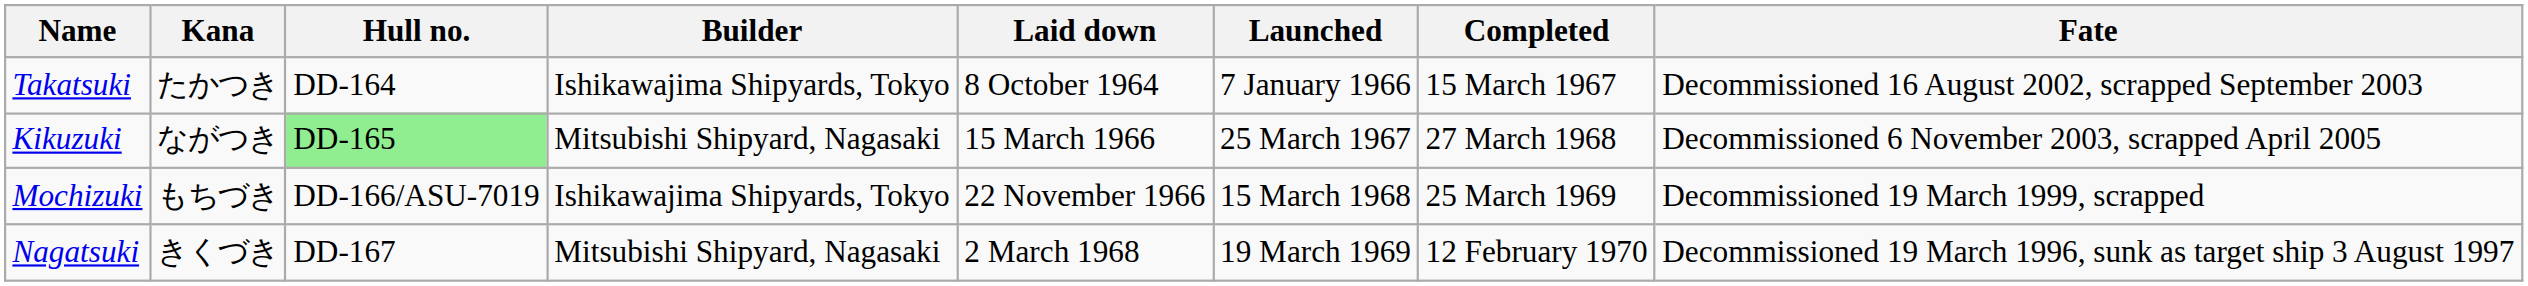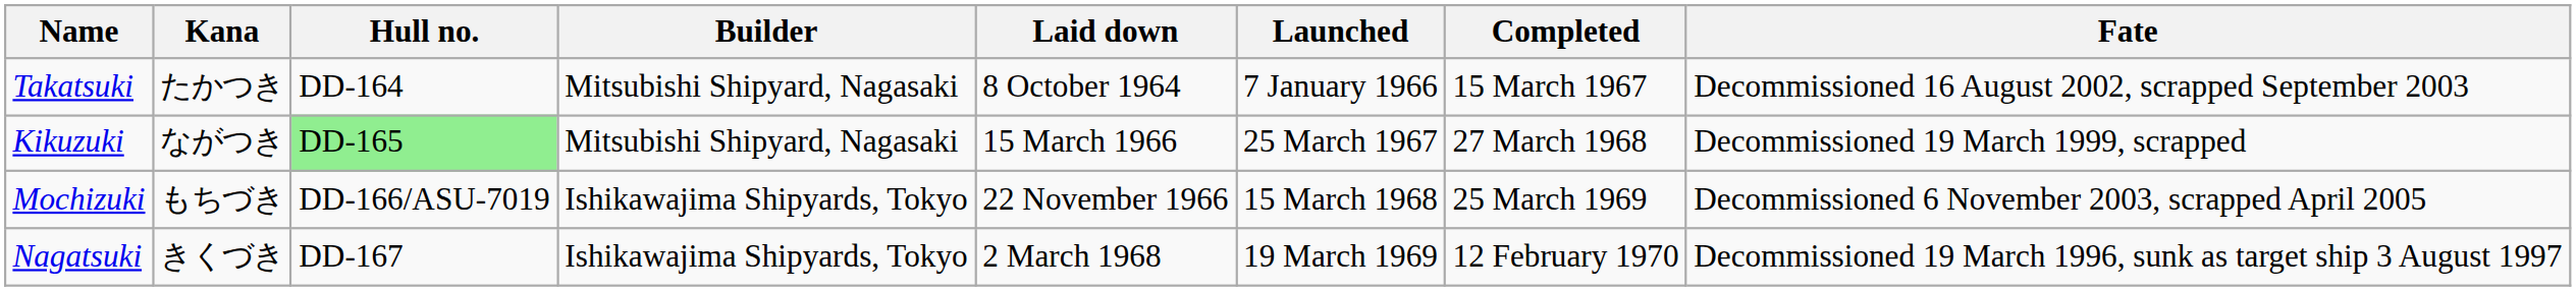Takatsuki | Builder: Ishikawajima Shipyards, Tokyo -> Mitsubishi Shipyard, Nagasaki
Kikuzuki | Fate: Decommissioned 6 November 2003, scrapped April 2005 -> Decommissioned 19 March 1999, scrapped
Mochizuki | Fate: Decommissioned 19 March 1999, scrapped -> Decommissioned 6 November 2003, scrapped April 2005
Nagatsuki | Builder: Mitsubishi Shipyard, Nagasaki -> Ishikawajima Shipyards, Tokyo
